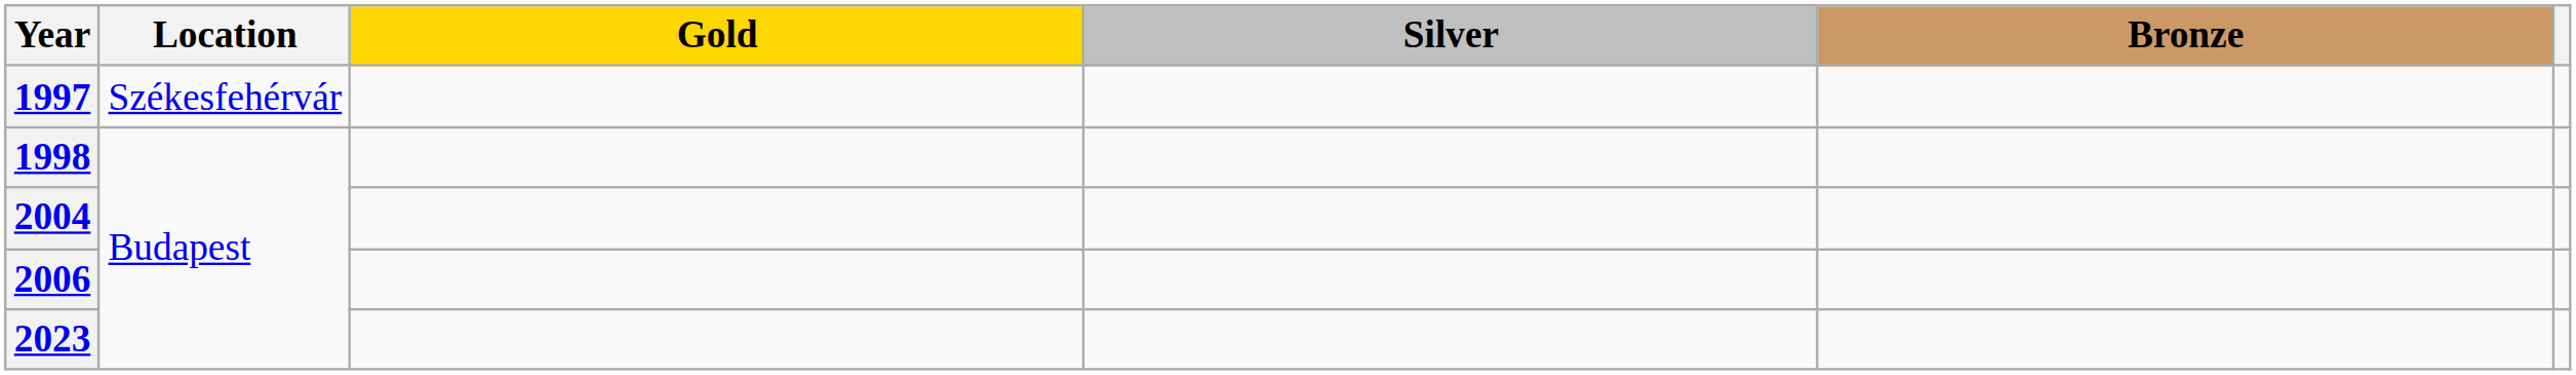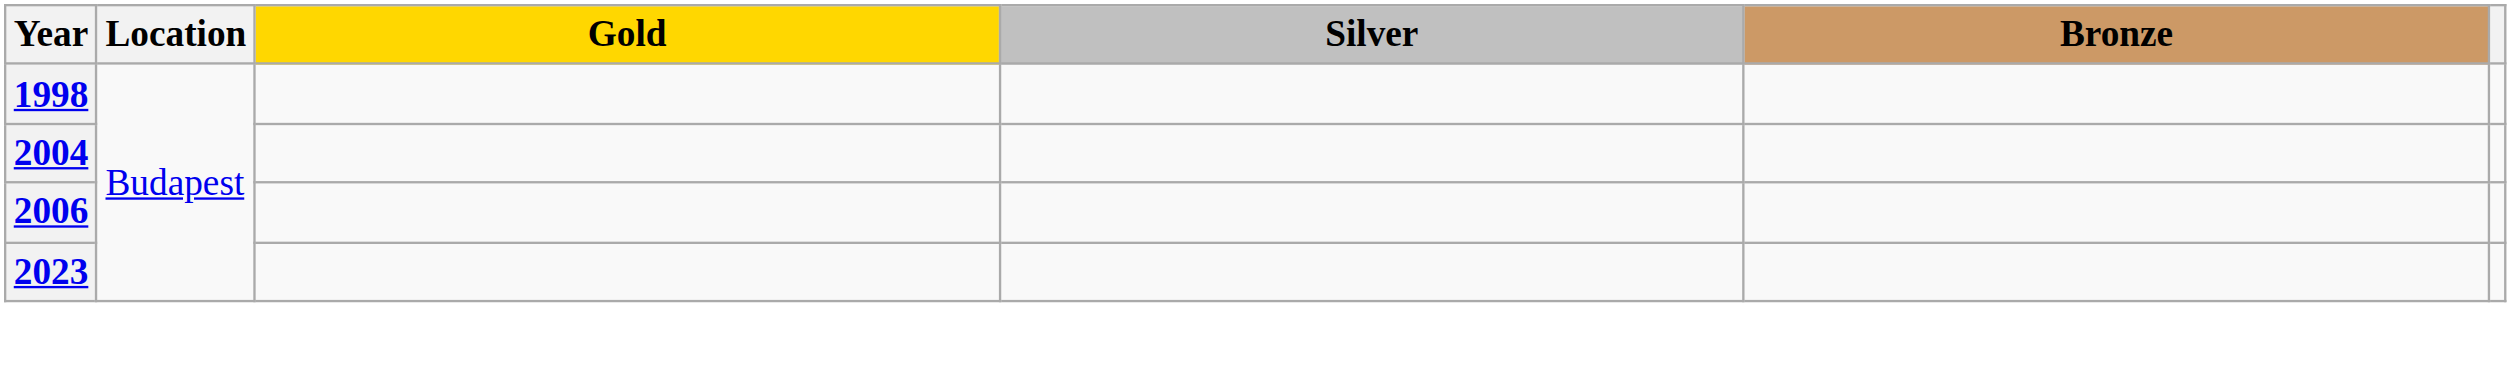- row: 1997 | Székesfehérvár
